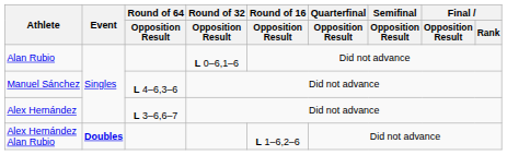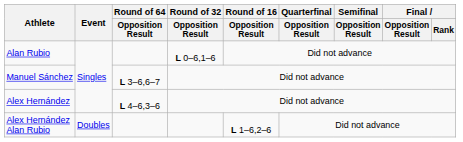Manuel Sánchez | Round of 64 / Opposition Result: L 4–6,3–6 -> L 3–6,6–7
Alex Hernández | Round of 64 / Opposition Result: L 3–6,6–7 -> L 4–6,3–6
Alex Hernández Alan Rubio | Event: bold -> normal
